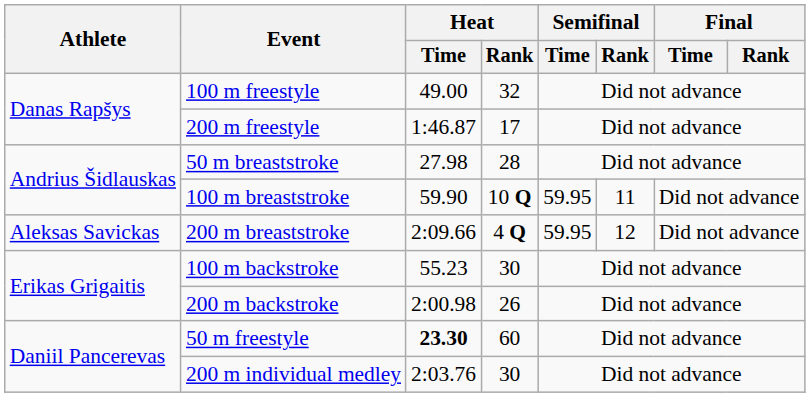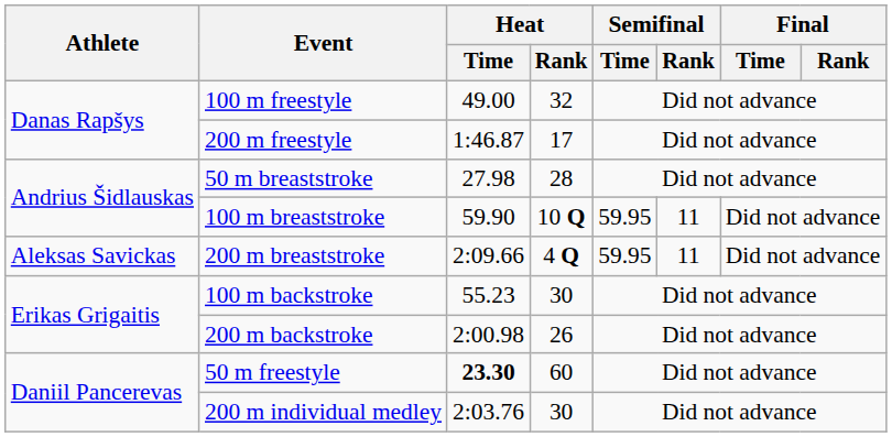200 m breaststroke | Semifinal / Rank: 12 -> 11
